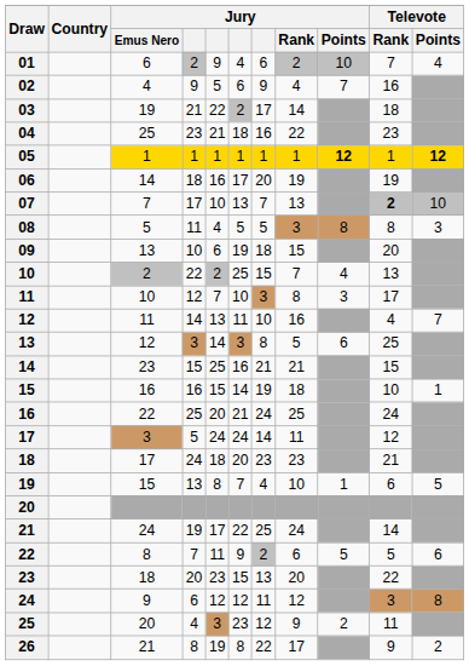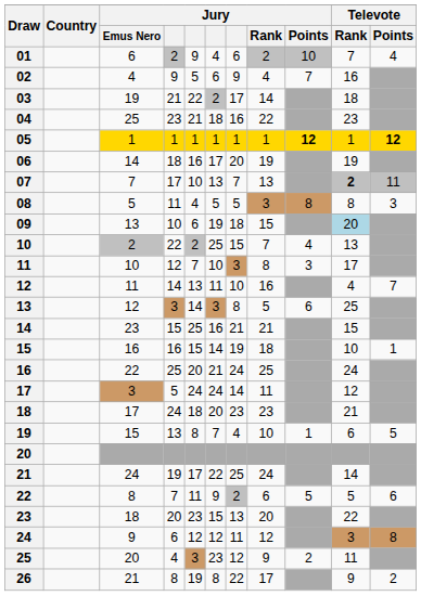07 | Televote / Points: 10 -> 11
09 | Televote / Rank: no background -> lightblue background
